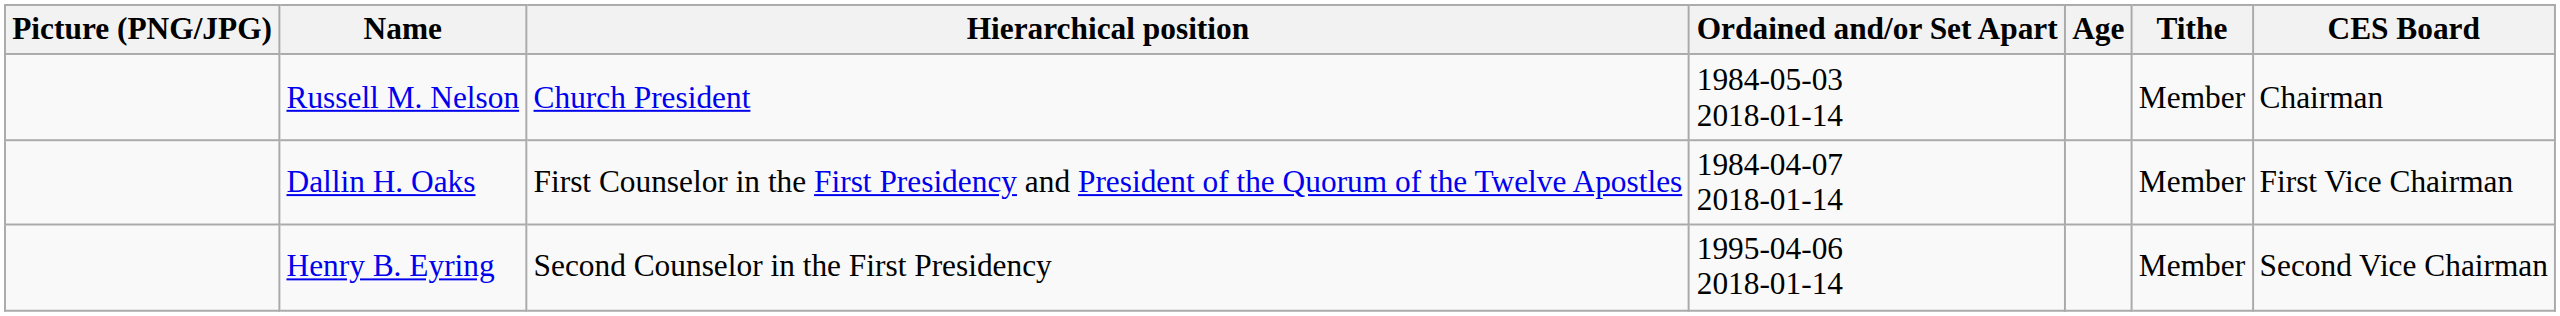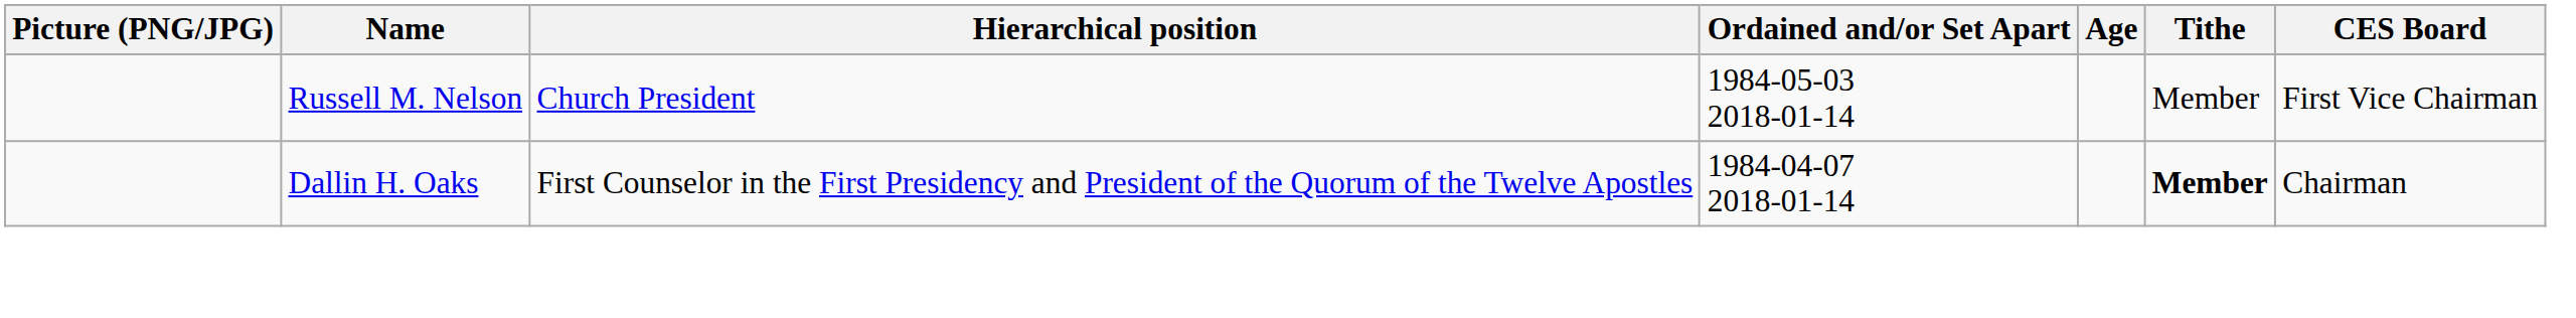Russell M. Nelson | CES Board: Chairman -> First Vice Chairman
Dallin H. Oaks | Tithe: normal -> bold
Dallin H. Oaks | CES Board: First Vice Chairman -> Chairman
- row: Henry B. Eyring | Second Counselor in the First Presidency | 1995-04-06 2018-01-14 | Member | Second Vice Chairman
